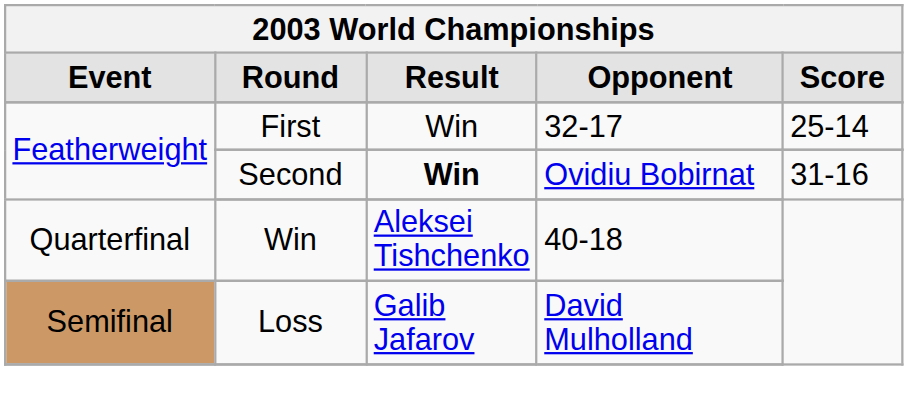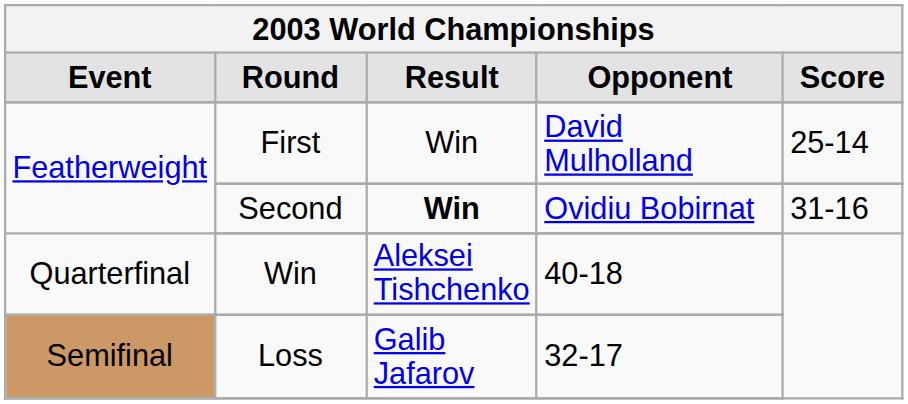First | Opponent: 32-17 -> David Mulholland
Loss | Opponent: David Mulholland -> 32-17
